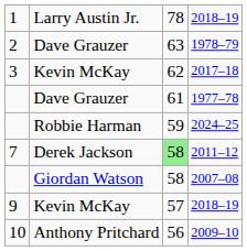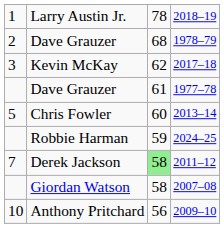1978–79 | column 3: 63 -> 68
+ row: 5 | Chris Fowler | 60 | 2013–14
- row: 9 | Kevin McKay | 57 | 2018–19
